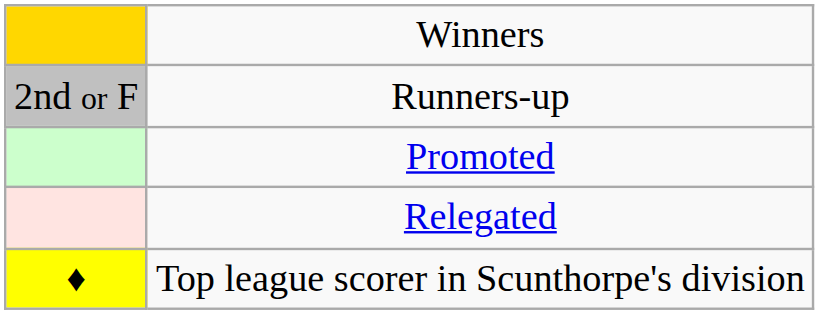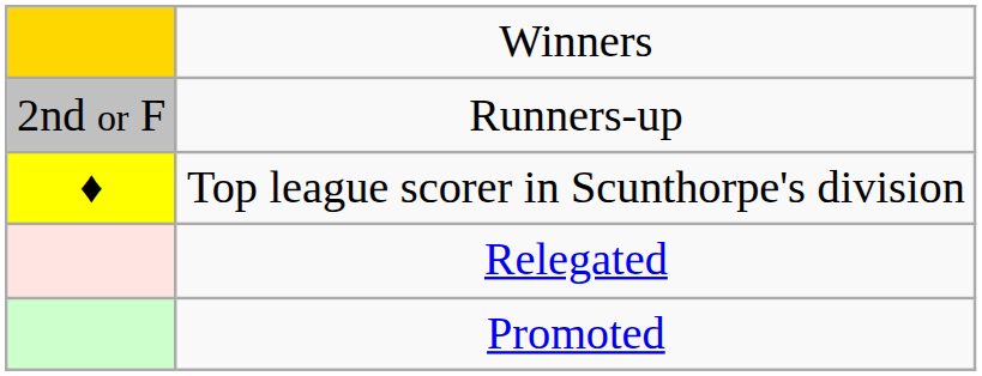rows swapped: Promoted <-> Top league scorer in Scunthorpe's division
